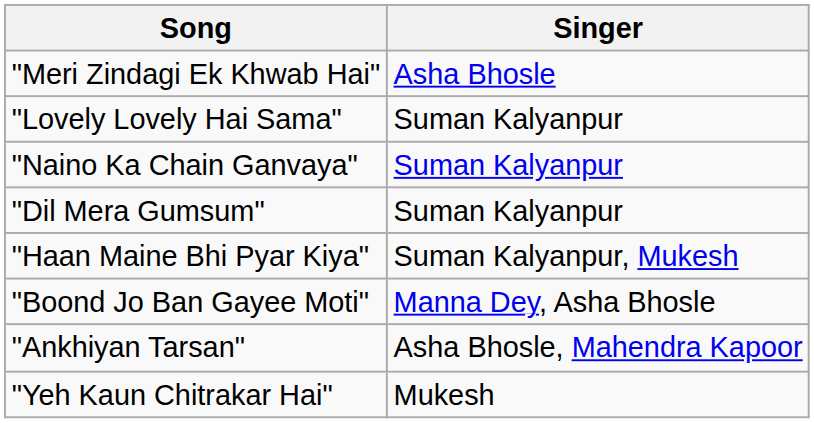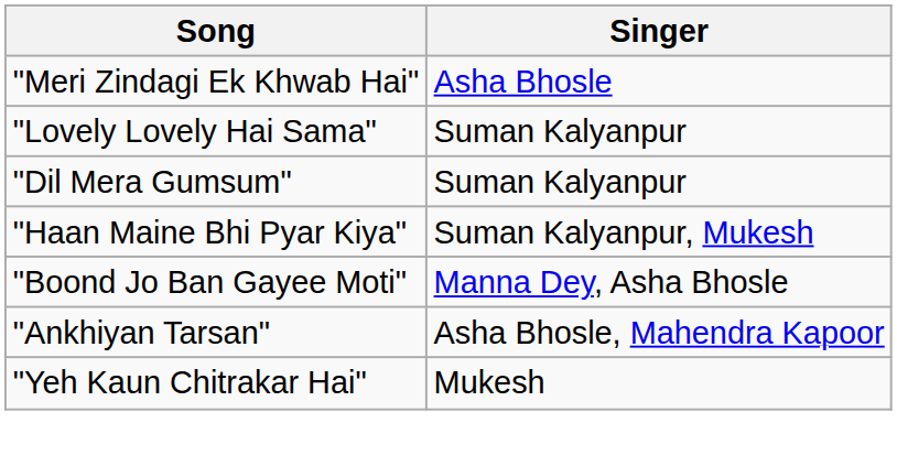- row: "Naino Ka Chain Ganvaya" | Suman Kalyanpur
